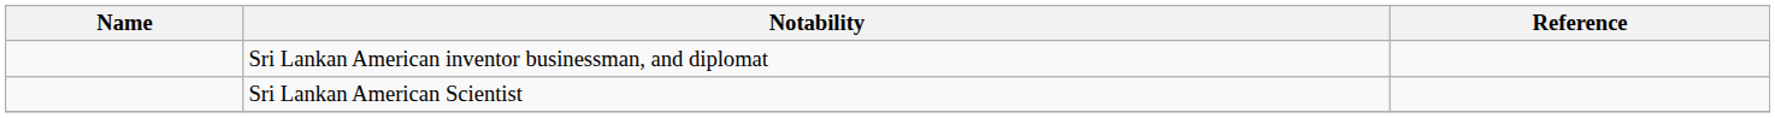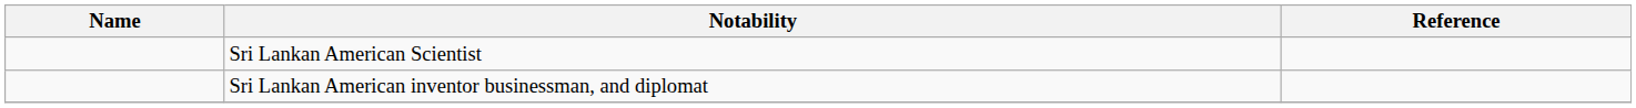rows swapped: Sri Lankan American Scientist <-> Sri Lankan American inventor businessman, and diplomat
